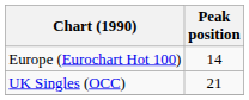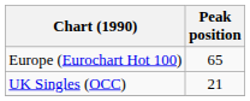Europe (Eurochart Hot 100) | Peak position: 14 -> 65
